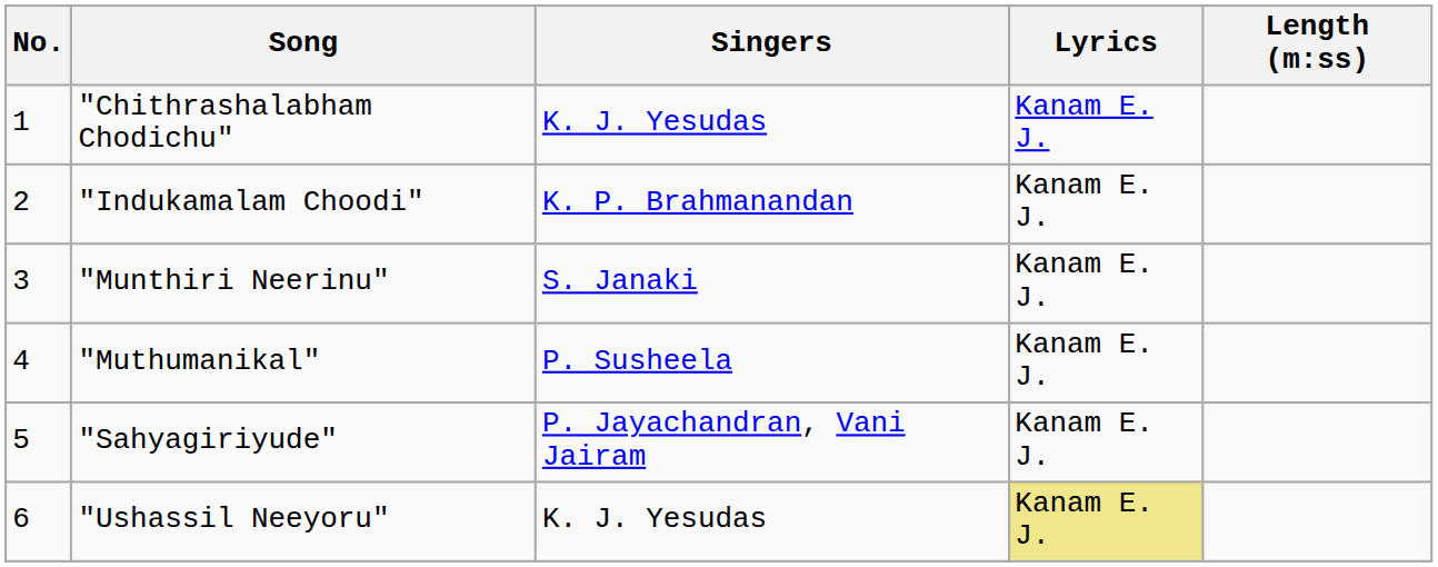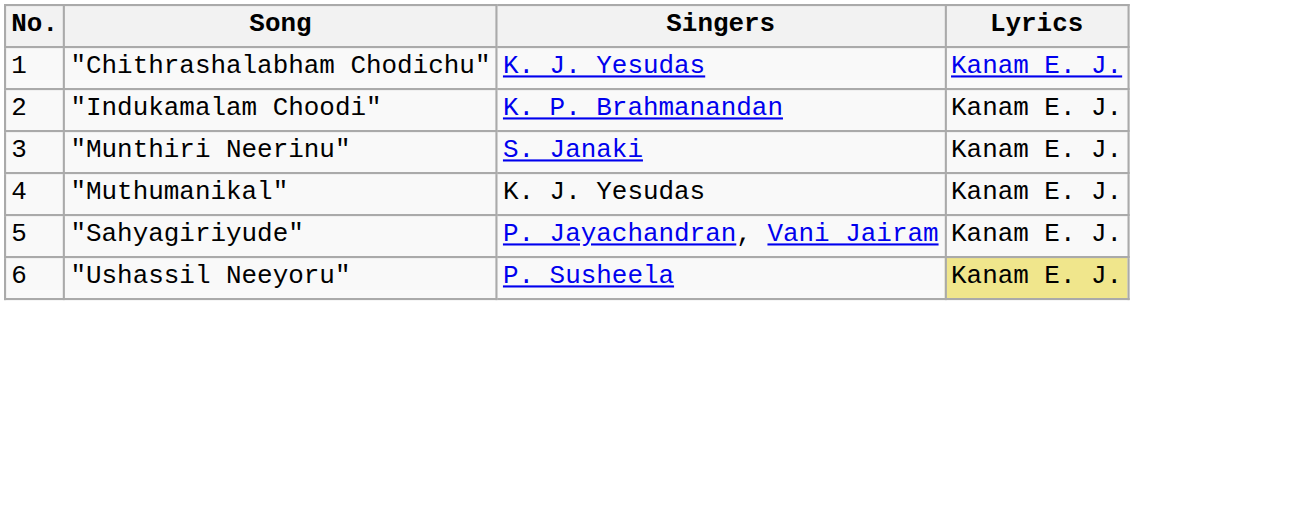- column: Length (m:ss)
"Muthumanikal" | Singers: P. Susheela -> K. J. Yesudas
"Ushassil Neeyoru" | Singers: K. J. Yesudas -> P. Susheela
